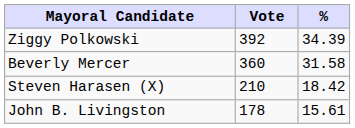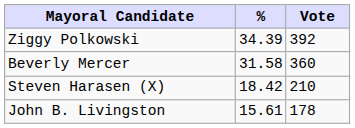columns swapped: Vote <-> %
